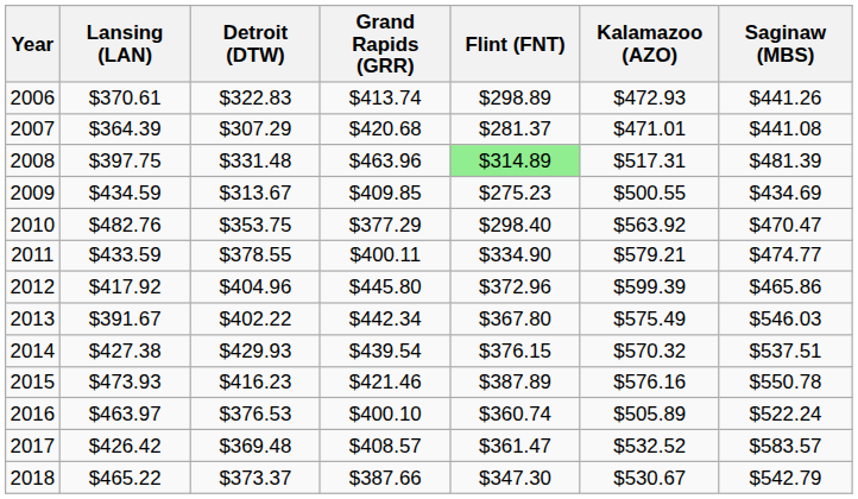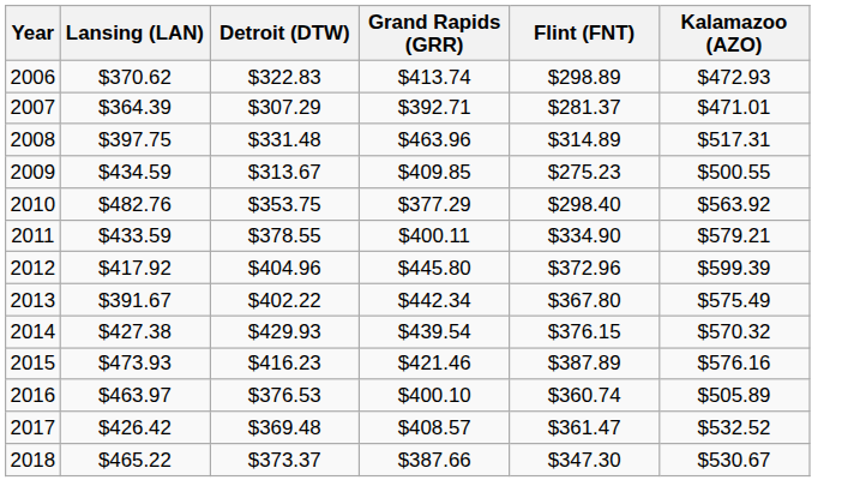- column: Saginaw (MBS) | $441.26 | $441.08 | $481.39 | $434.69 | $470.47 | $474.77 | $465.86 | $546.03 | $537.51 | $550.78 | $522.24 | $583.57 | $542.79
2006 | Lansing (LAN): $370.61 -> $370.62
2007 | Grand Rapids (GRR): $420.68 -> $392.71
2008 | Flint (FNT): lightgreen background -> no background
